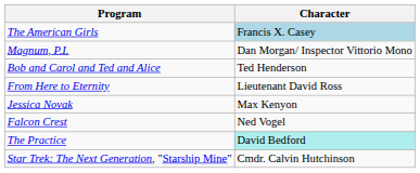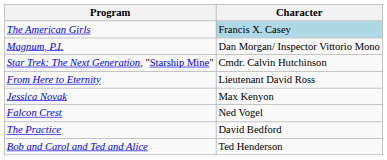rows swapped: Bob and Carol and Ted and Alice <-> Star Trek: The Next Generation, "Starship Mine"
The Practice | Character: paleturquoise background -> no background
